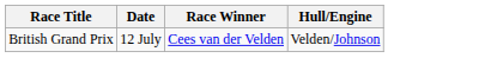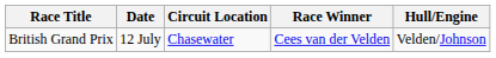+ column: Circuit Location | Chasewater
